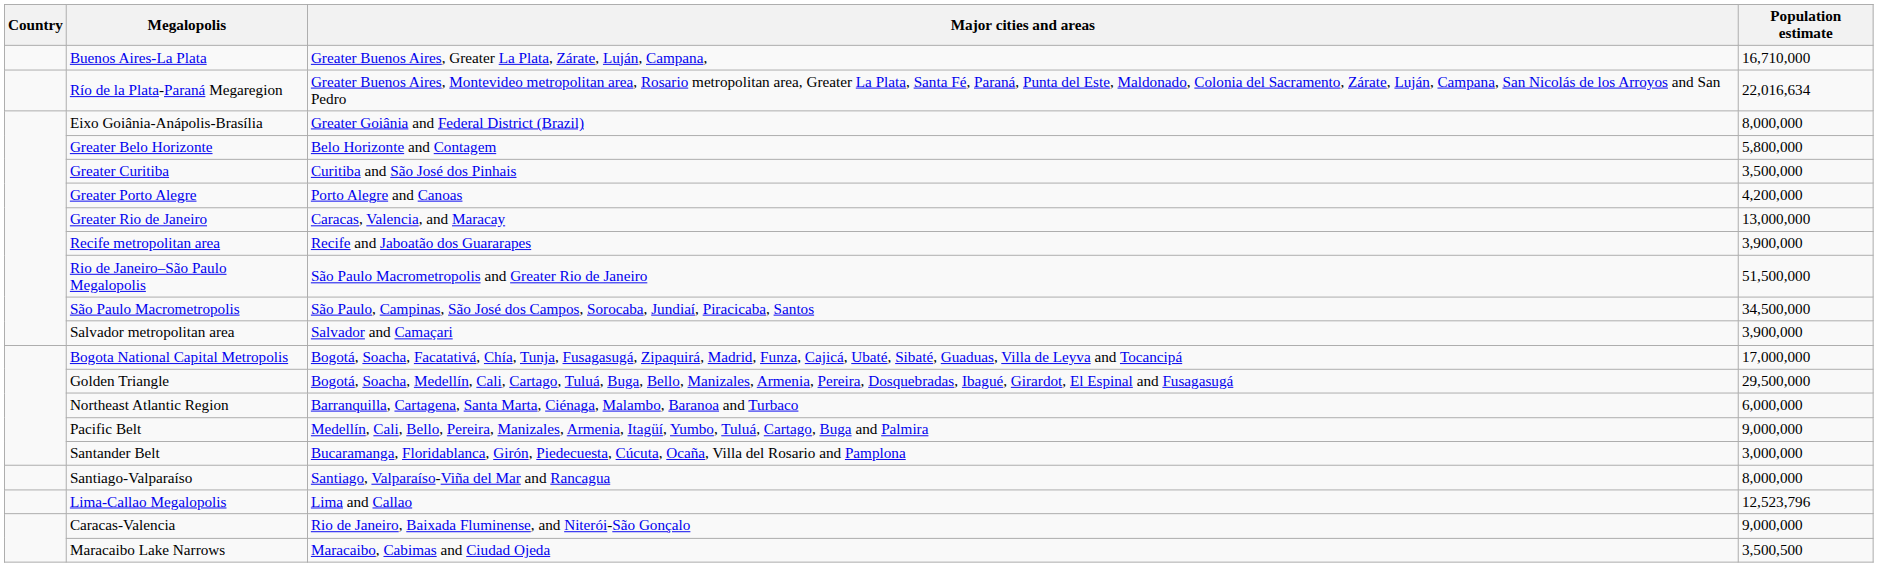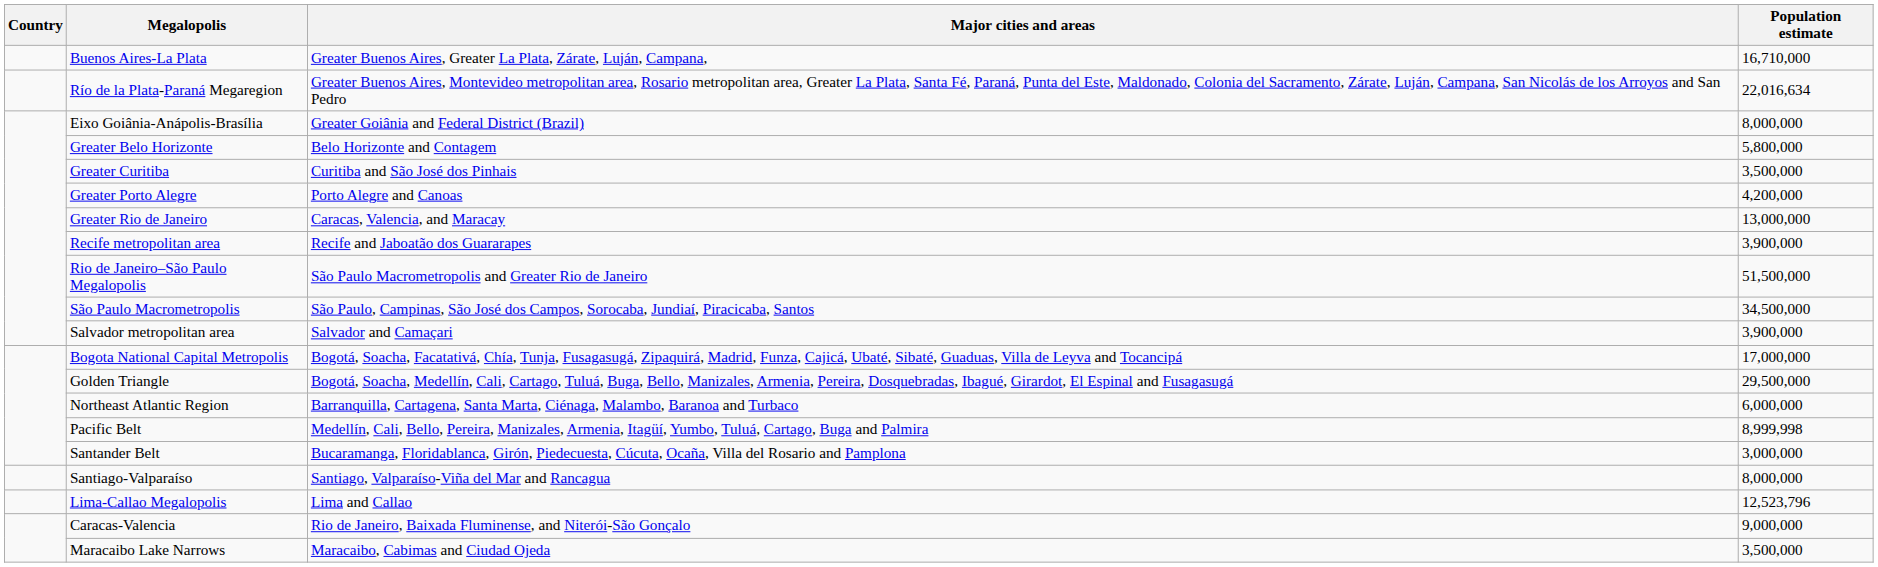Pacific Belt | Population estimate: 9,000,000 -> 8,999,998
Maracaibo Lake Narrows | Population estimate: 3,500,500 -> 3,500,000
